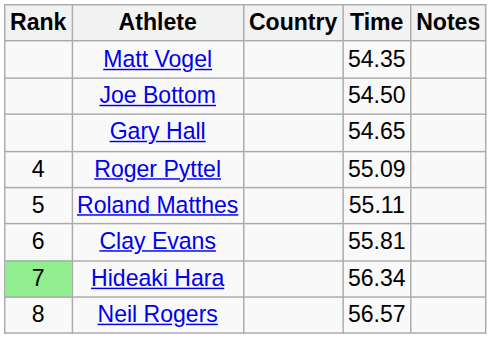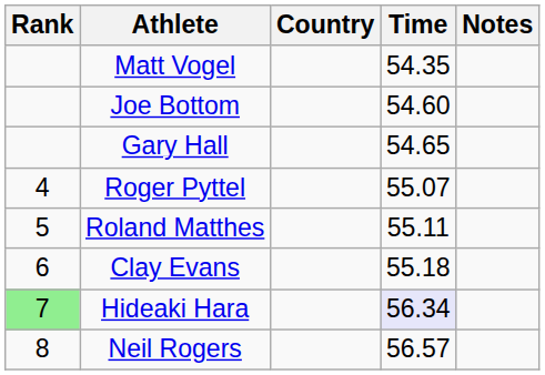Joe Bottom | Time: 54.50 -> 54.60
Roger Pyttel | Time: 55.09 -> 55.07
Clay Evans | Time: 55.81 -> 55.18
Hideaki Hara | Time: no background -> lavender background
